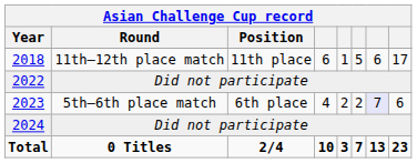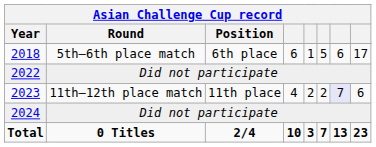2018 | Asian Challenge Cup record / Round: 11th–12th place match -> 5th–6th place match
2018 | Asian Challenge Cup record / Position: 11th place -> 6th place
2023 | Asian Challenge Cup record / Round: 5th–6th place match -> 11th–12th place match
2023 | Asian Challenge Cup record / Position: 6th place -> 11th place
